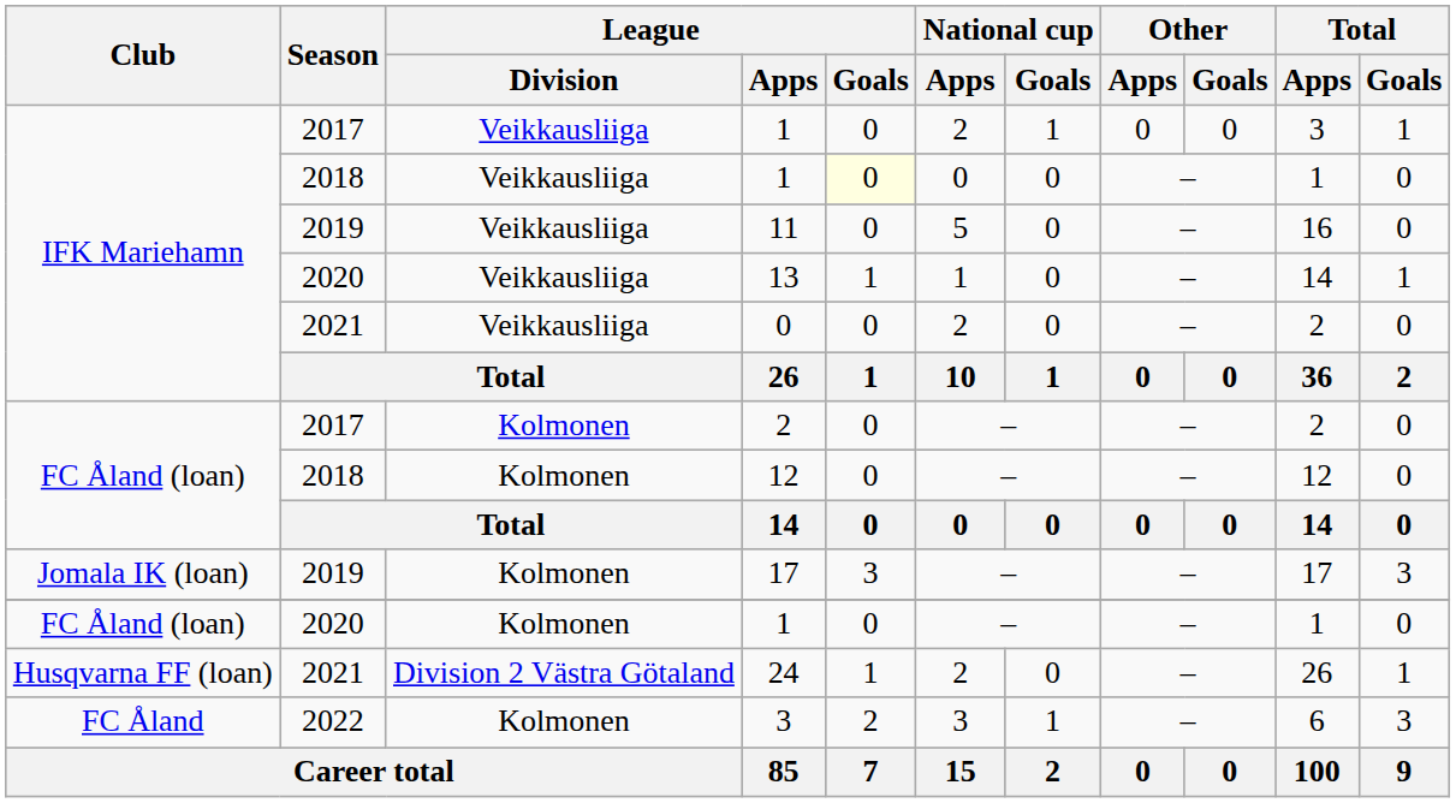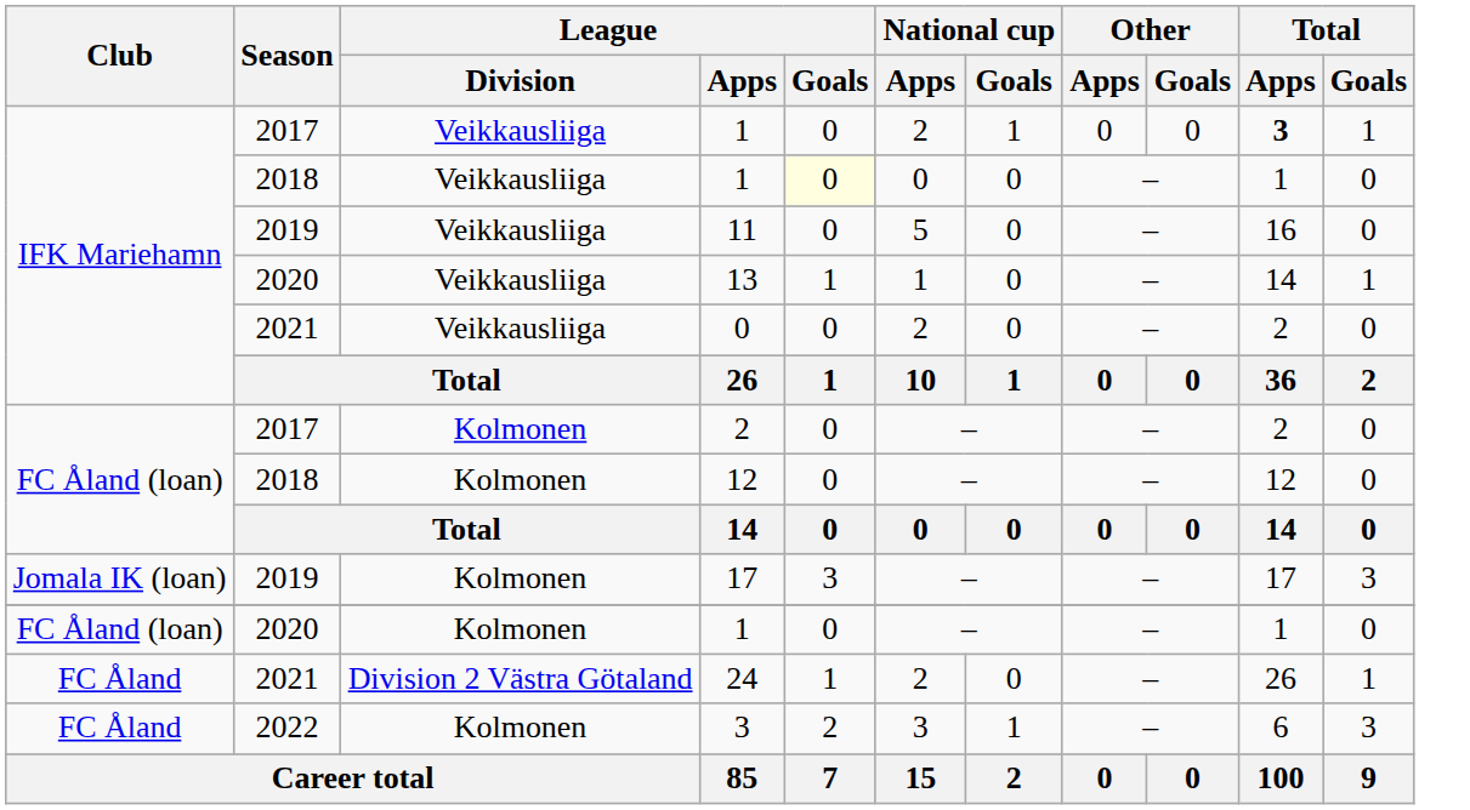2017 / 1 | Total / Apps: normal -> bold
24 | Club: Husqvarna FF (loan) -> FC Åland
